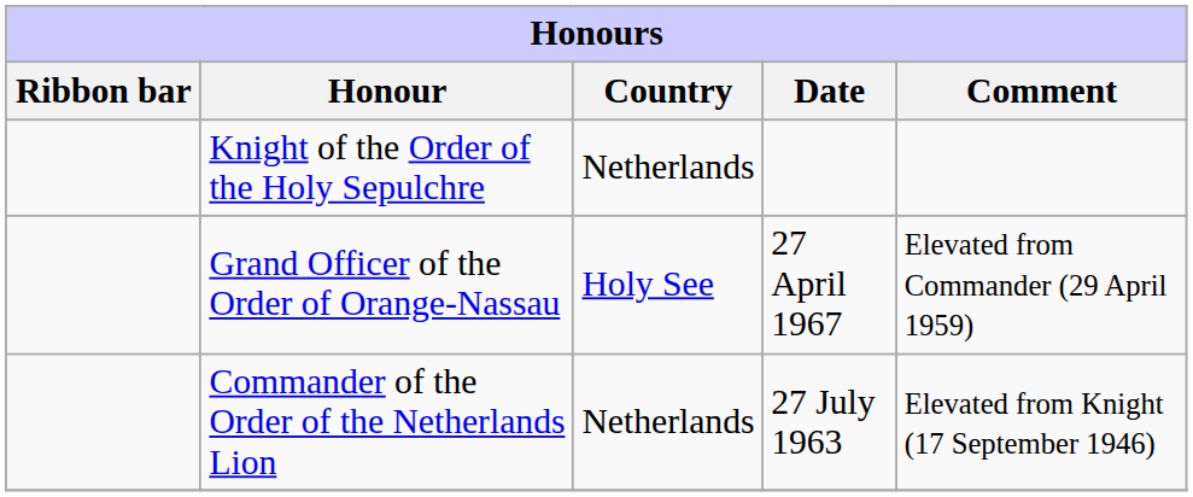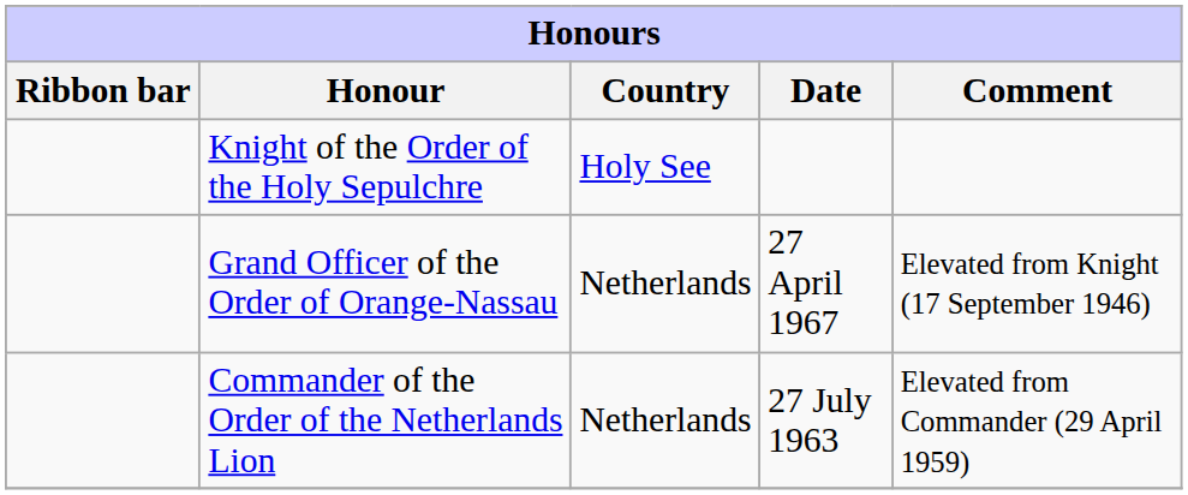Knight of the Order of the Holy Sepulchre | Country: Netherlands -> Holy See
Grand Officer of the Order of Orange-Nassau | Country: Holy See -> Netherlands
Grand Officer of the Order of Orange-Nassau | Comment: Elevated from Commander (29 April 1959) -> Elevated from Knight (17 September 1946)
Commander of the Order of the Netherlands Lion | Comment: Elevated from Knight (17 September 1946) -> Elevated from Commander (29 April 1959)
